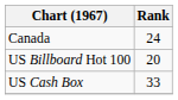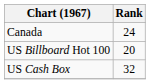US Cash Box | Rank: 33 -> 32
